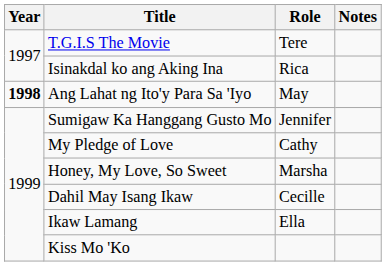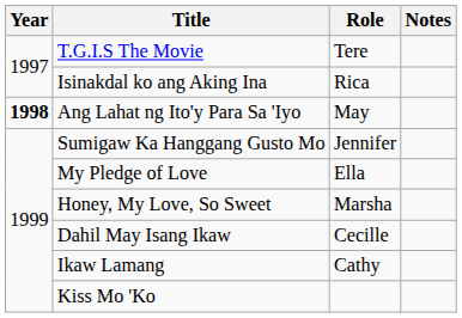My Pledge of Love | Role: Cathy -> Ella
Ikaw Lamang | Role: Ella -> Cathy
